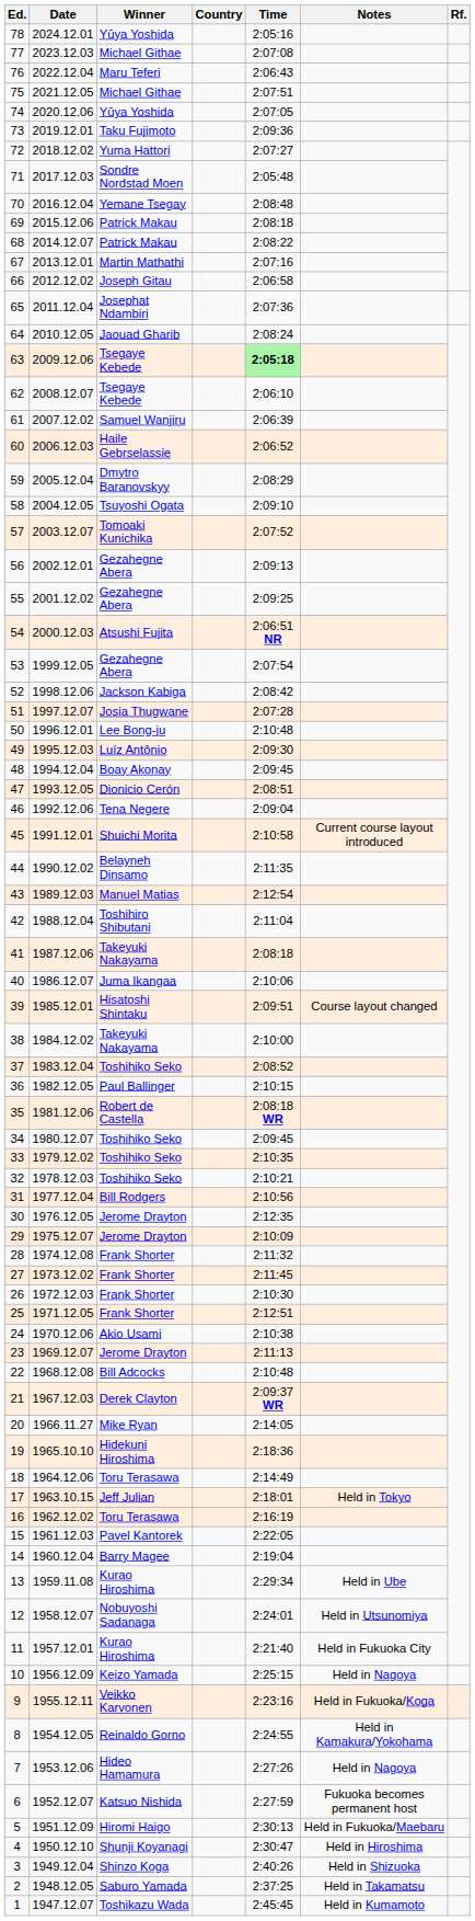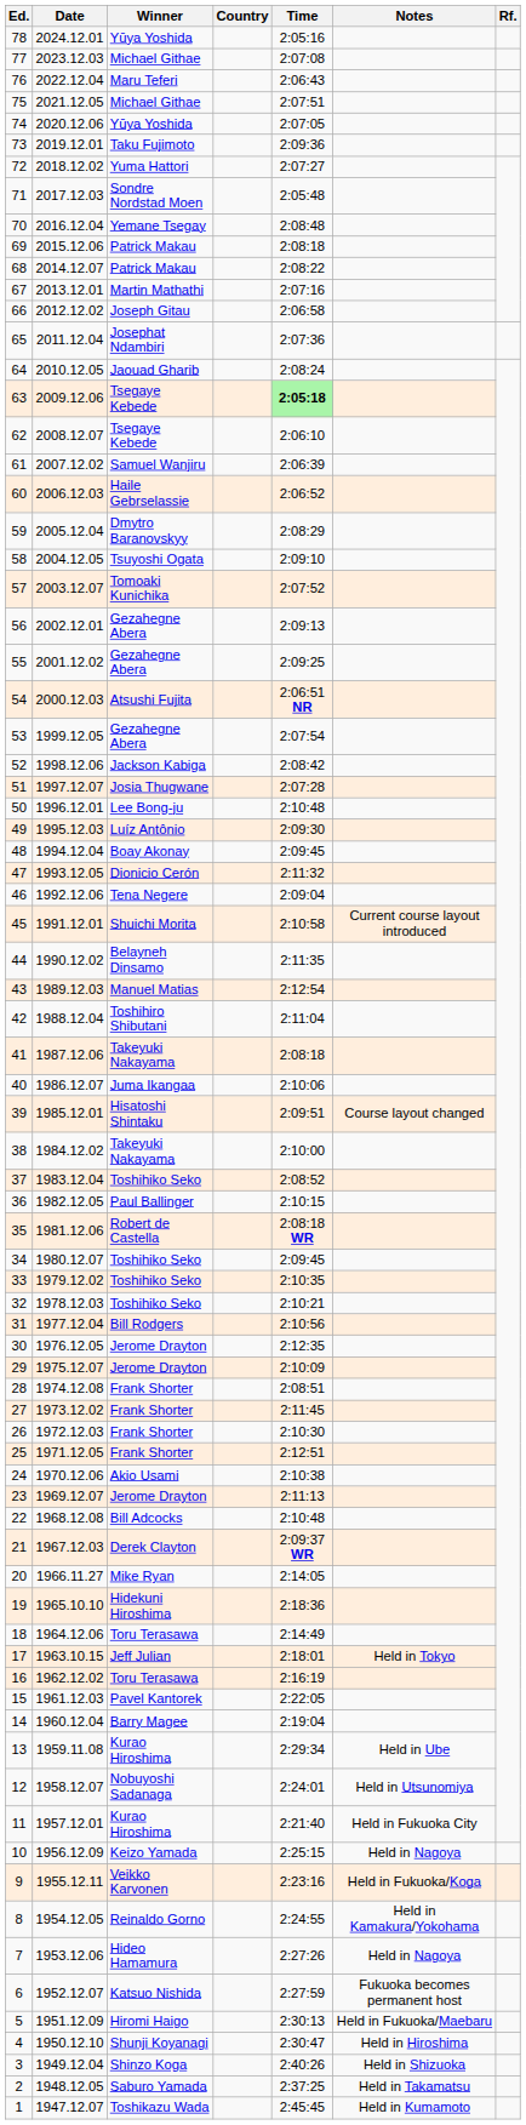47 | Time: 2:08:51 -> 2:11:32
28 | Time: 2:11:32 -> 2:08:51
